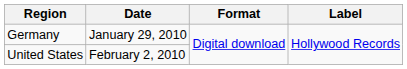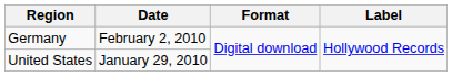Germany | Date: January 29, 2010 -> February 2, 2010
United States | Date: February 2, 2010 -> January 29, 2010
